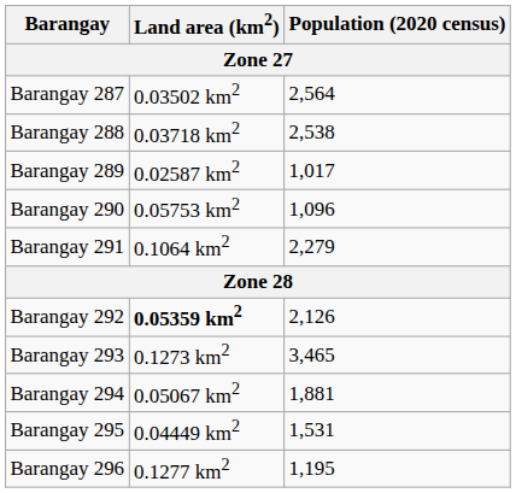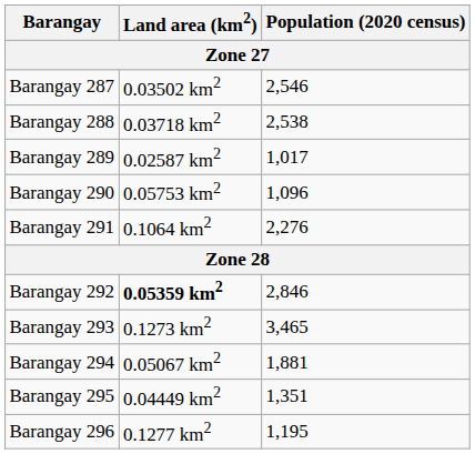Barangay 287 | Population (2020 census): 2,564 -> 2,546
Barangay 291 | Population (2020 census): 2,279 -> 2,276
Barangay 292 | Population (2020 census): 2,126 -> 2,846
Barangay 295 | Population (2020 census): 1,531 -> 1,351
